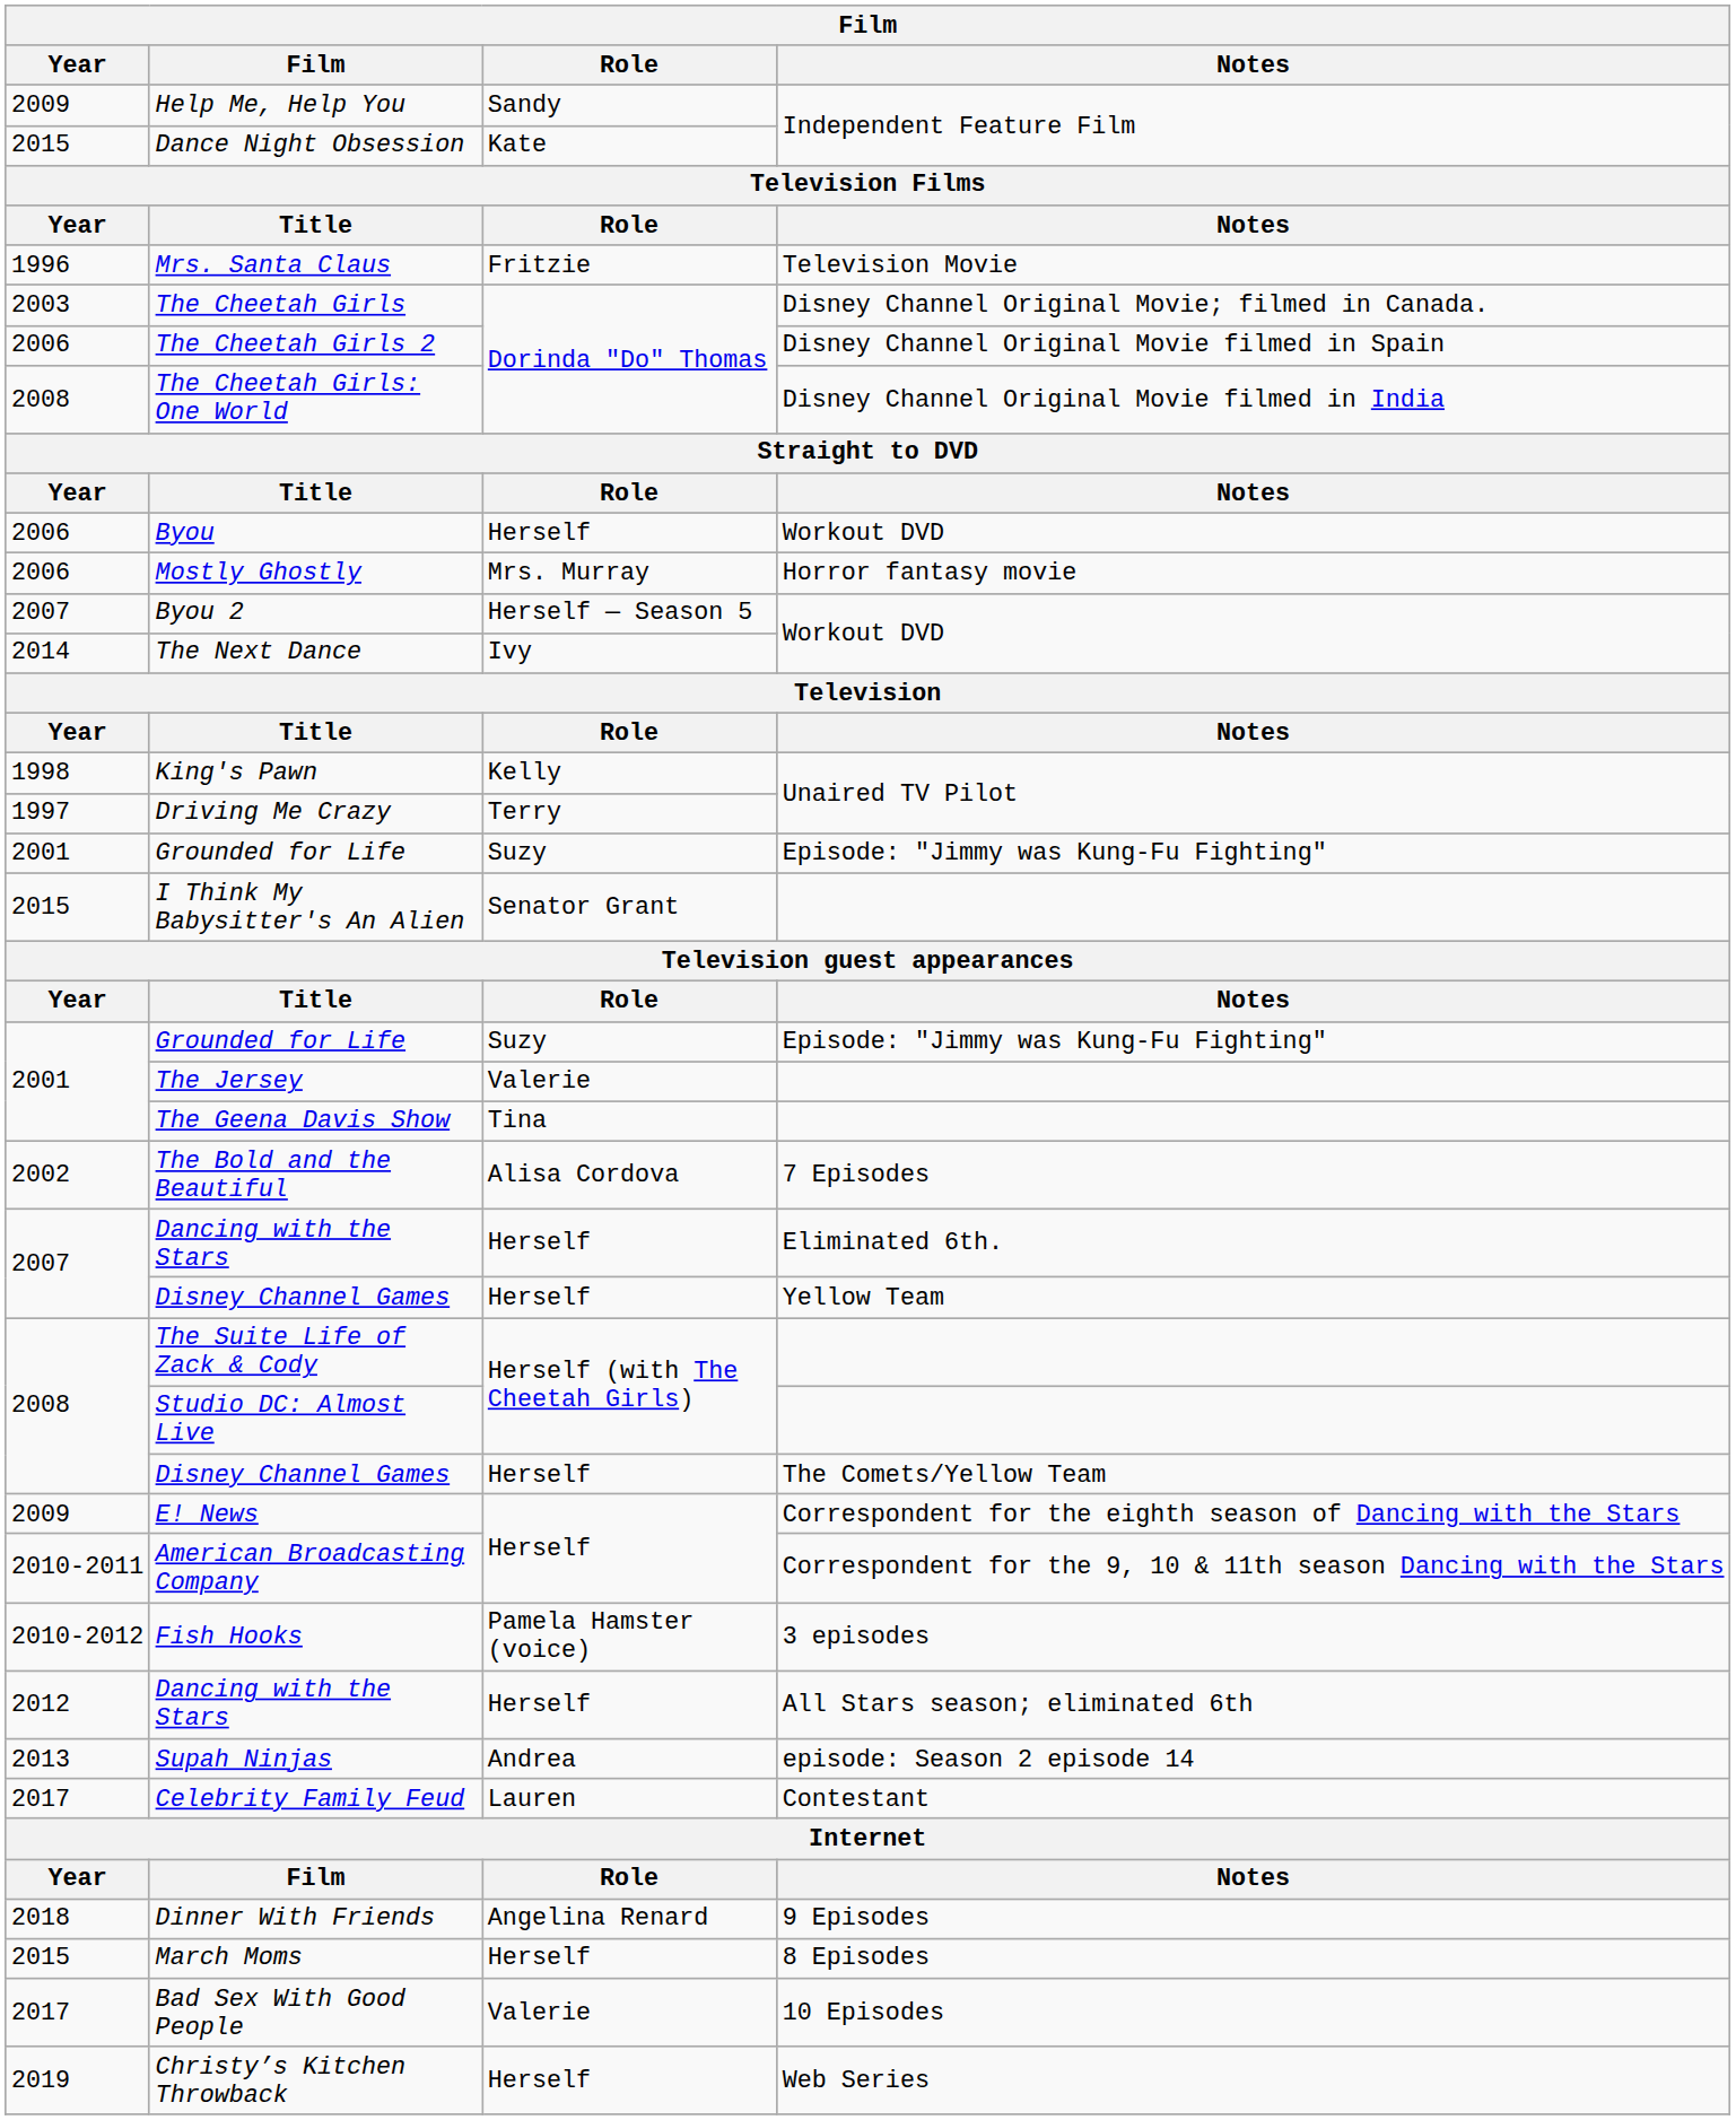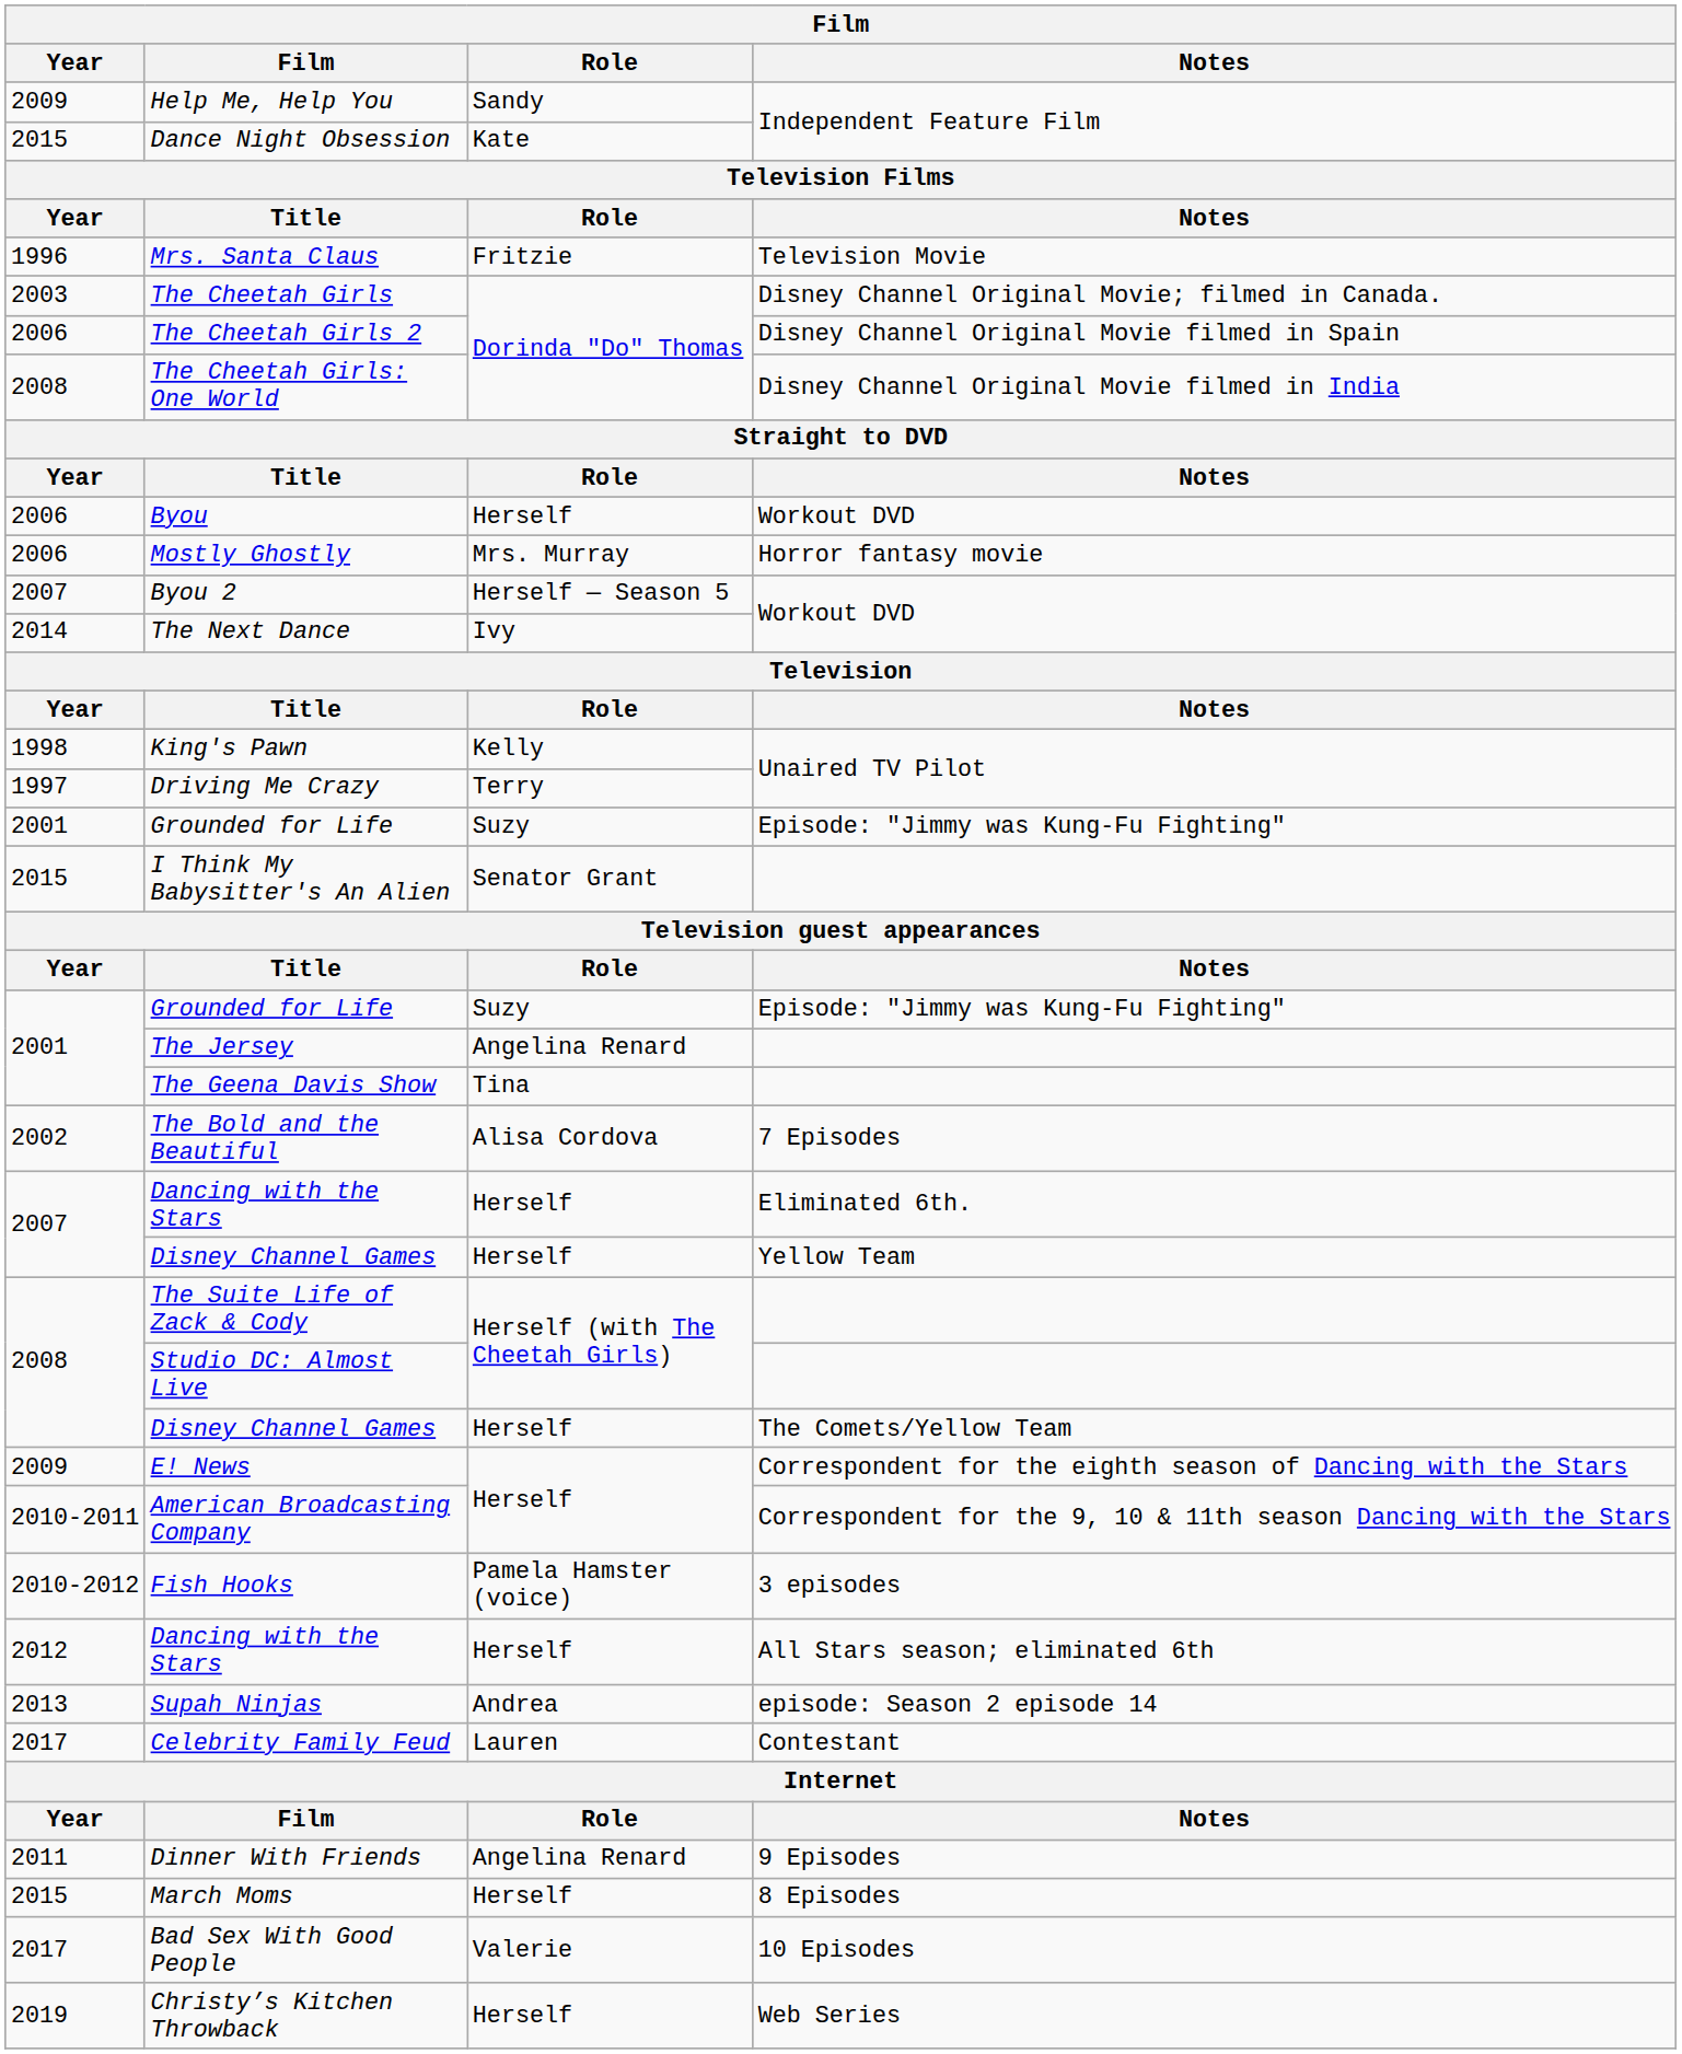The Jersey | Film / Role: Valerie -> Angelina Renard
Dinner With Friends | Film / Year: 2018 -> 2011
